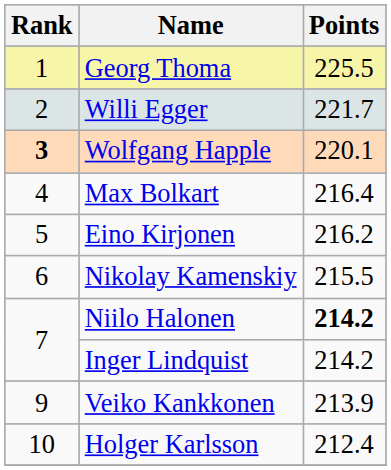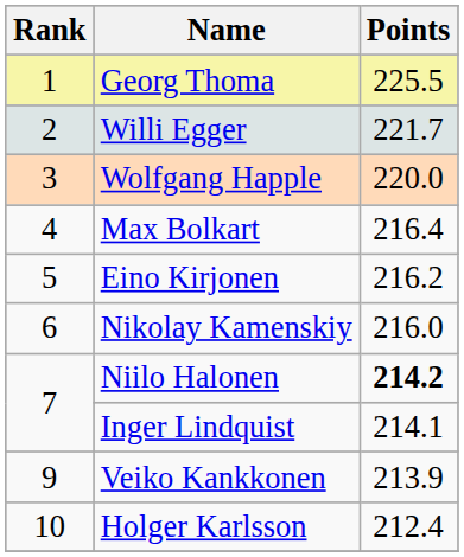Wolfgang Happle | Rank: bold -> normal
Wolfgang Happle | Points: 220.1 -> 220.0
Nikolay Kamenskiy | Points: 215.5 -> 216.0
Inger Lindquist | Points: 214.2 -> 214.1
